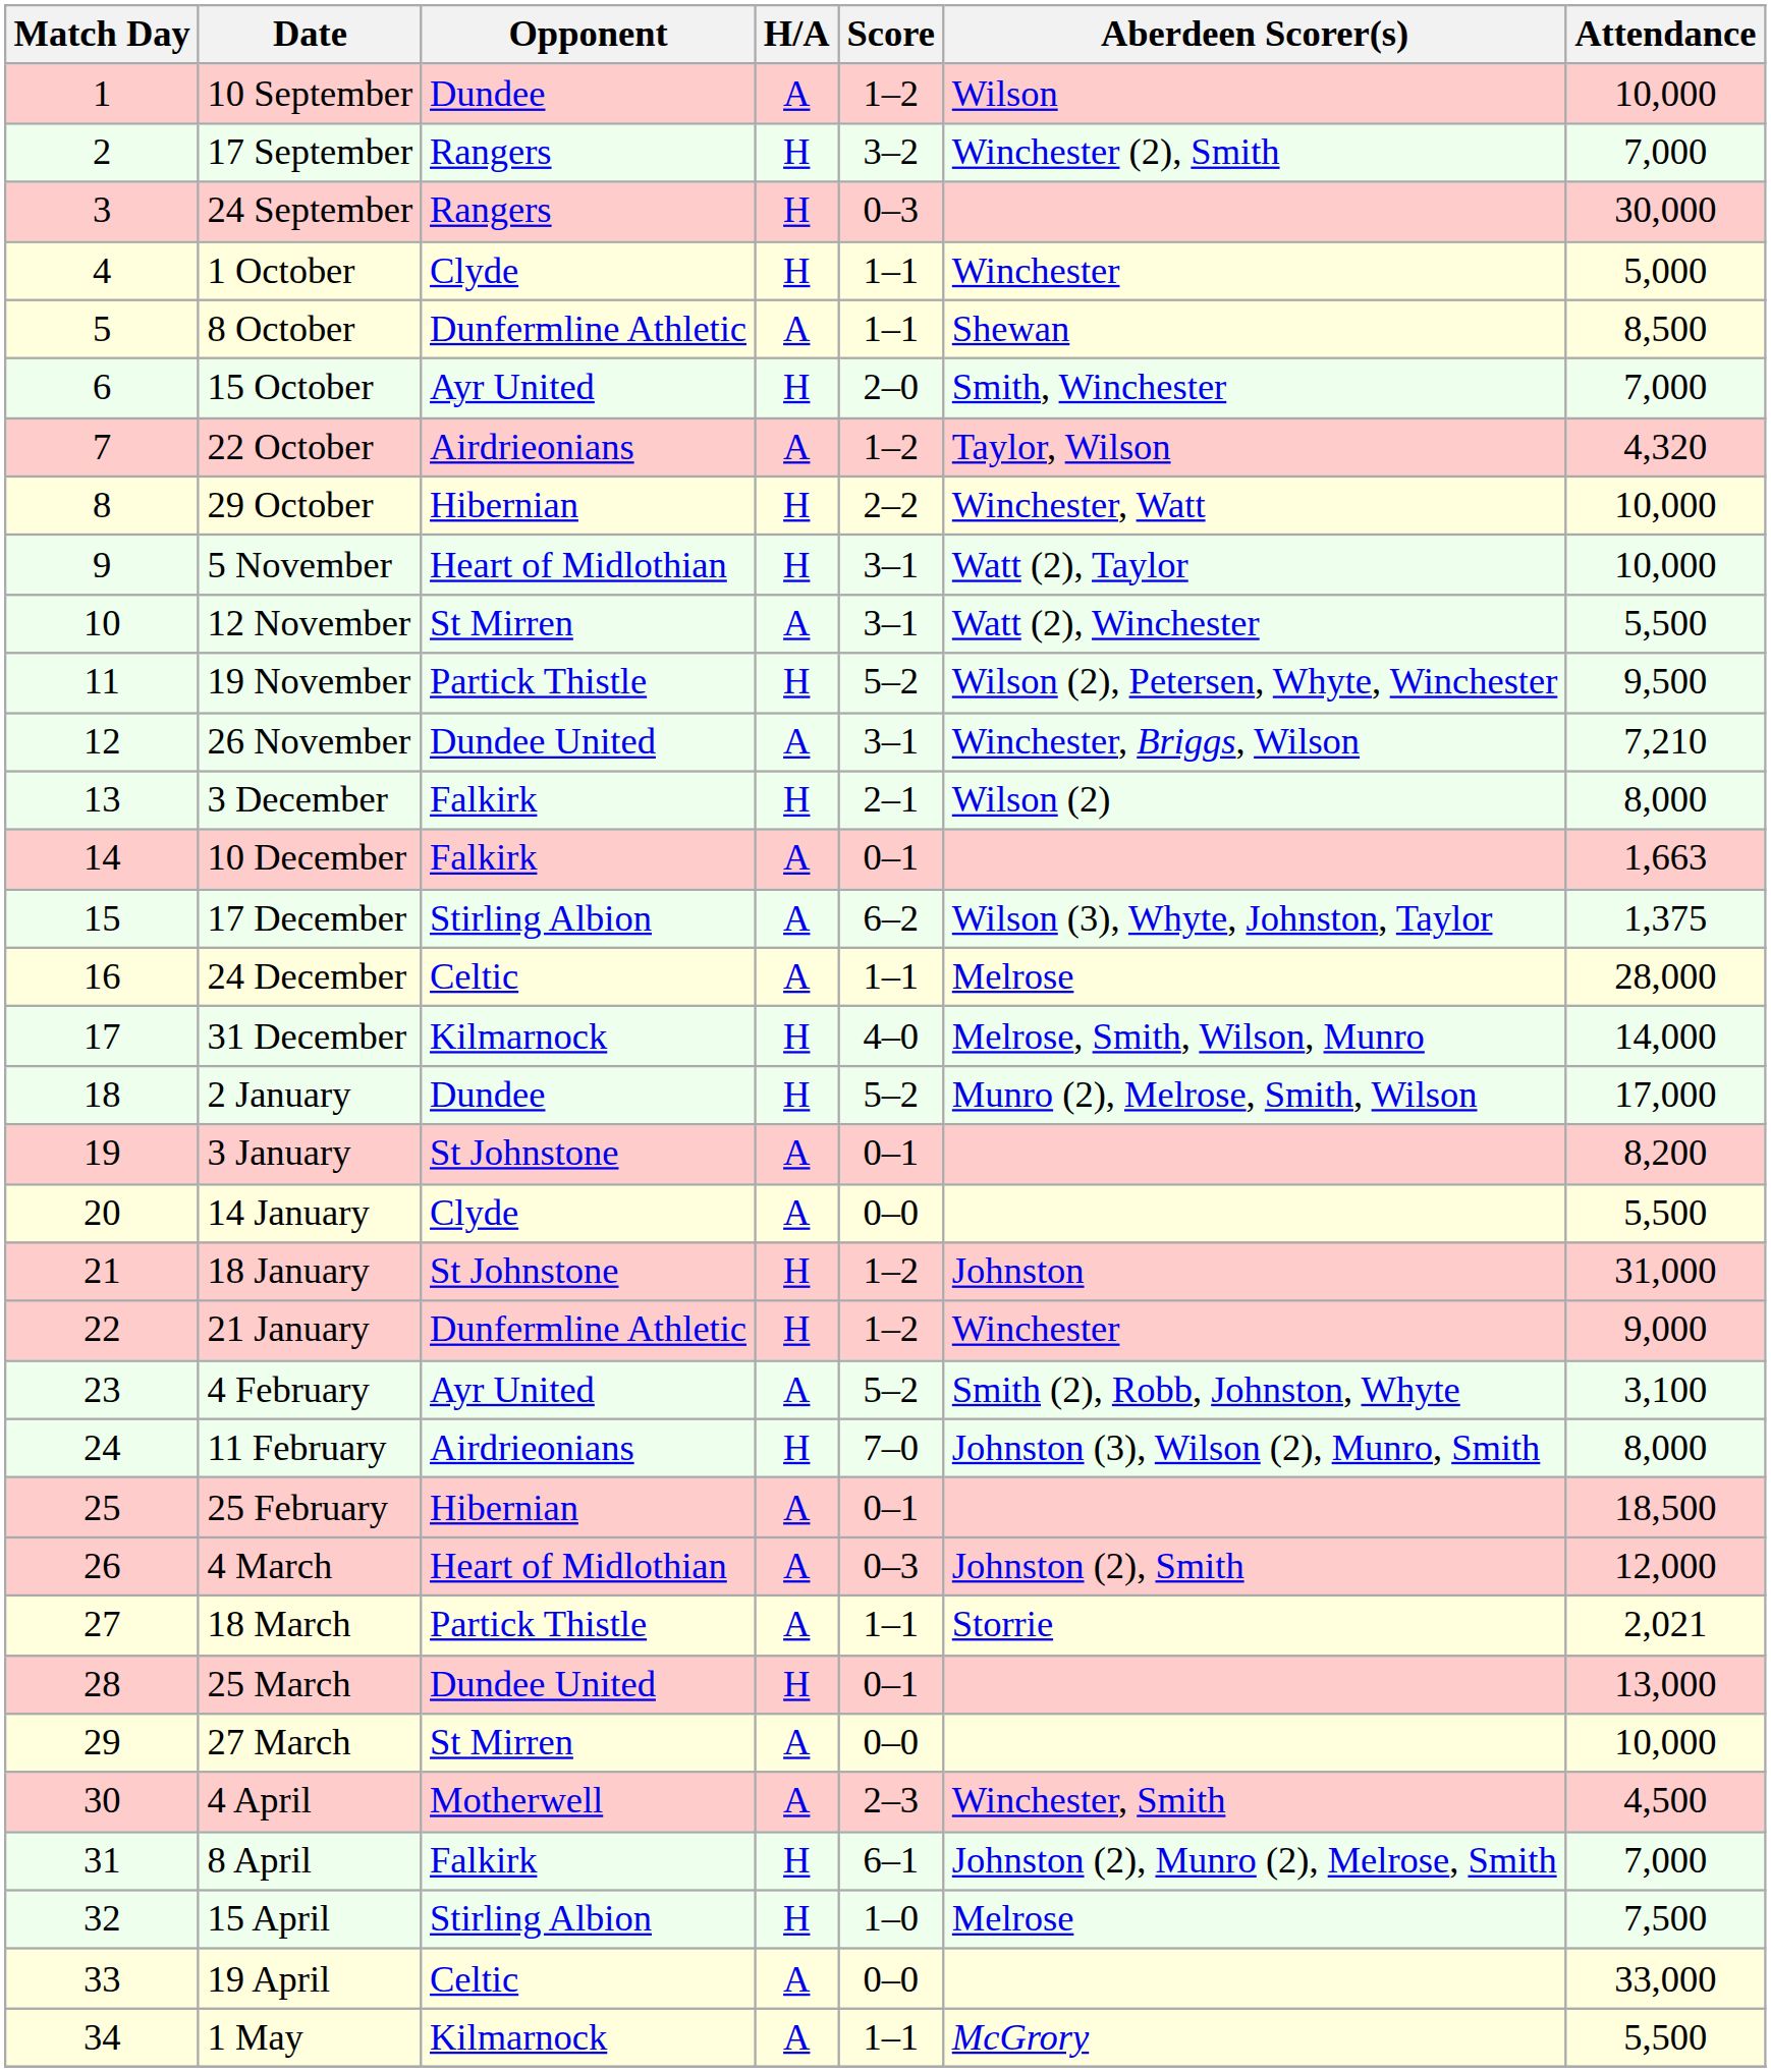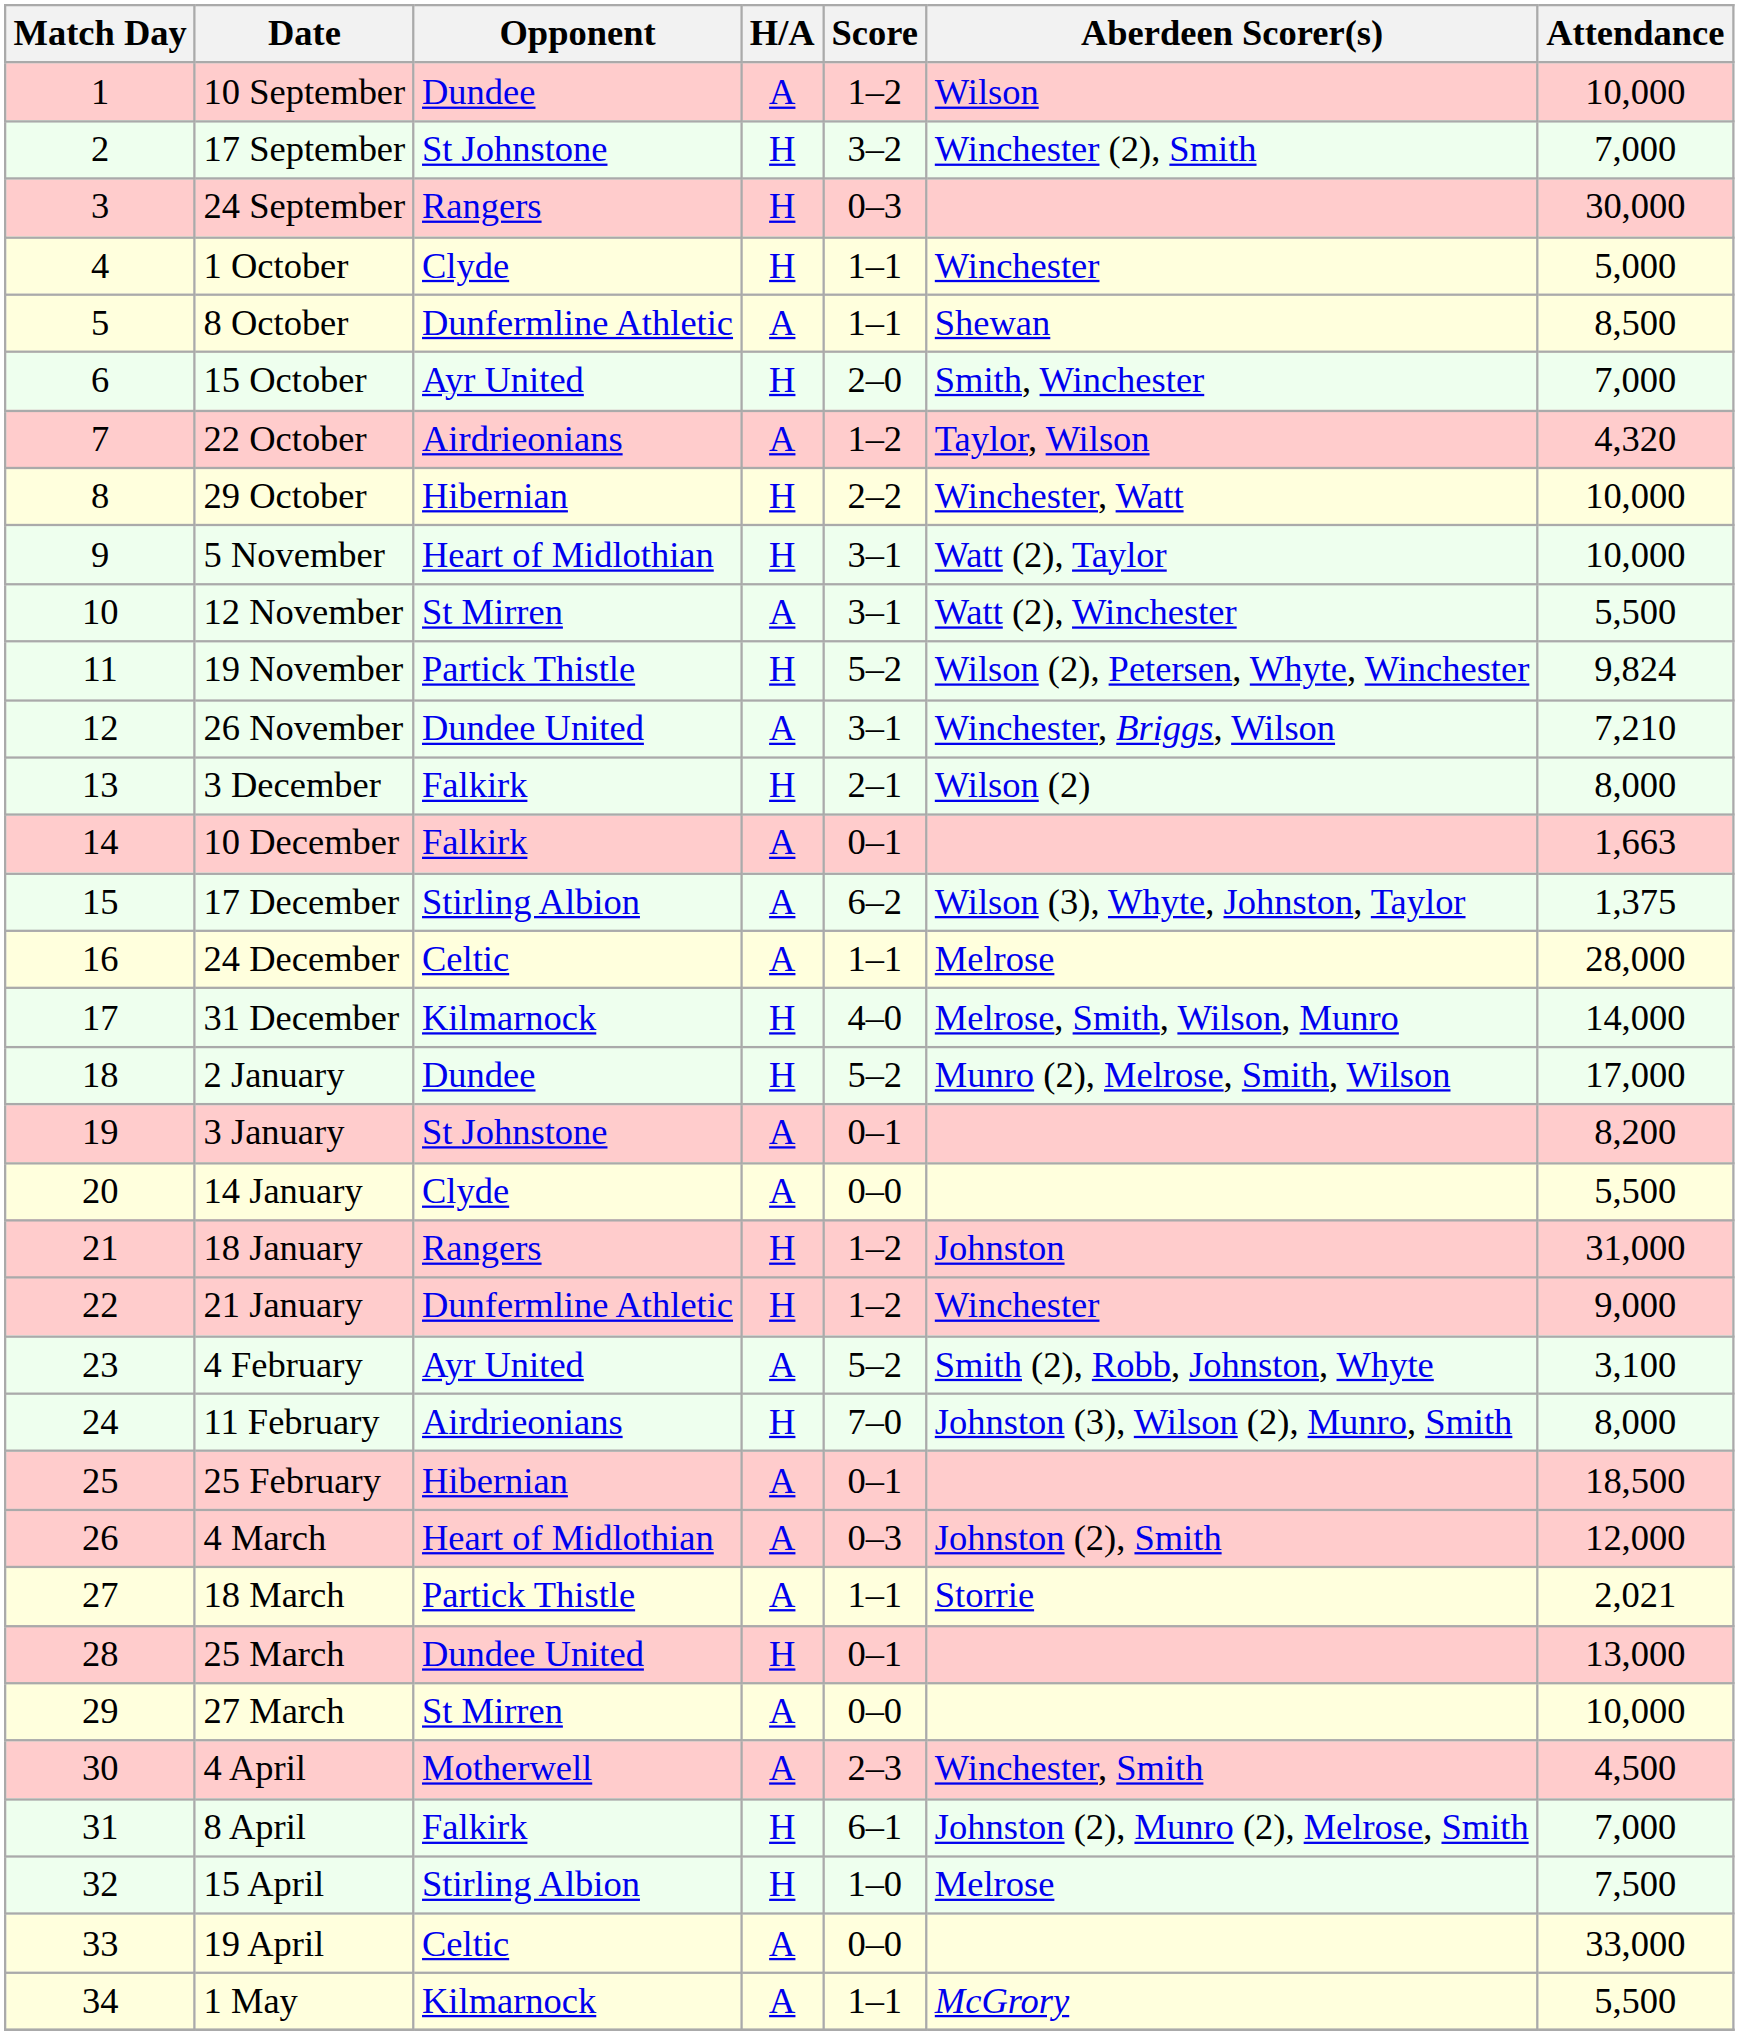17 September | Opponent: Rangers -> St Johnstone
19 November | Attendance: 9,500 -> 9,824
18 January | Opponent: St Johnstone -> Rangers
